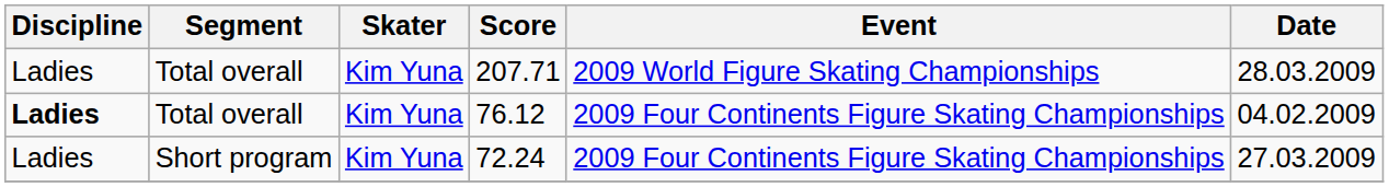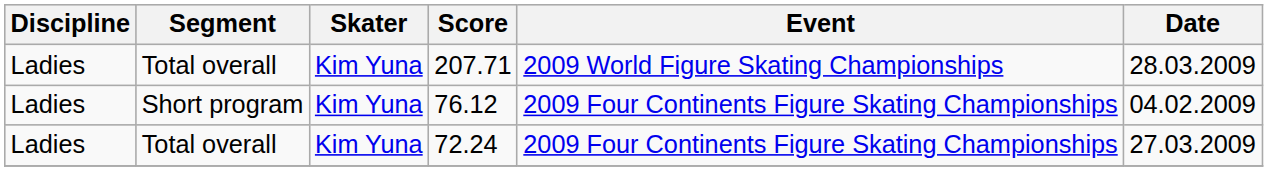76.12 | Discipline: bold -> normal
76.12 | Segment: Total overall -> Short program
72.24 | Segment: Short program -> Total overall
